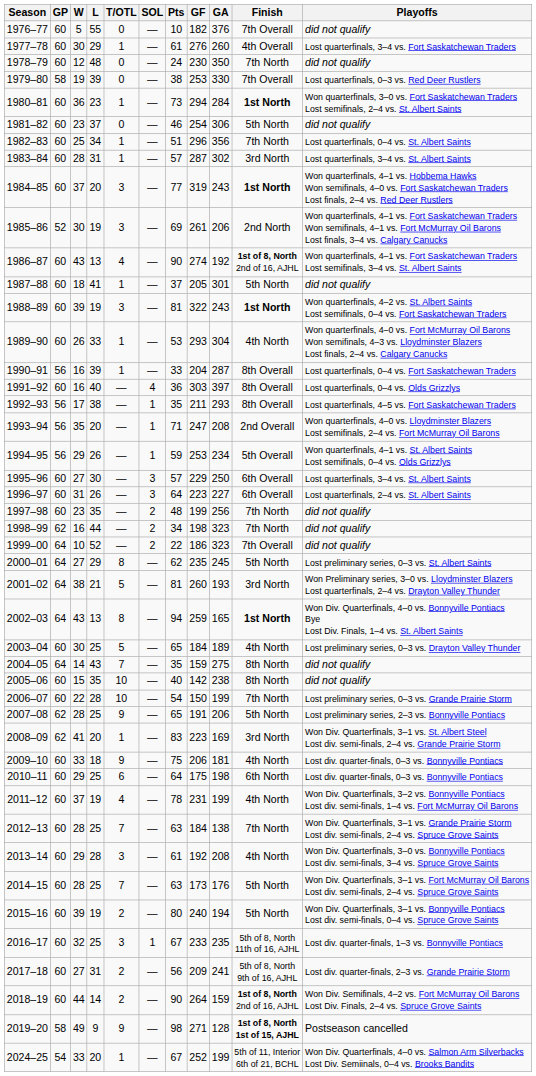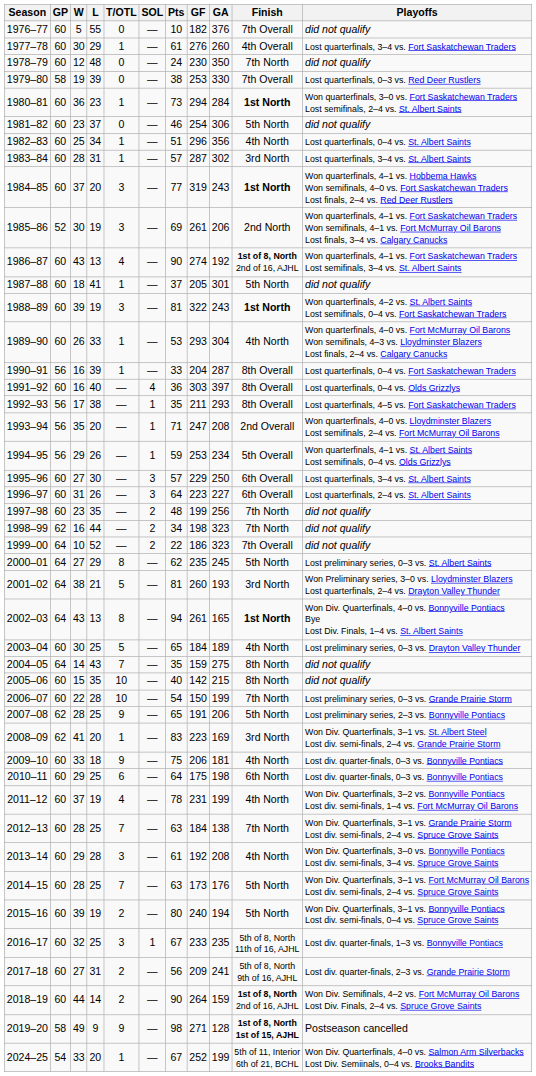1982–83 | Finish: 7th North -> 4th North
2002–03 | GF: 259 -> 261
2005–06 | GA: 238 -> 215
